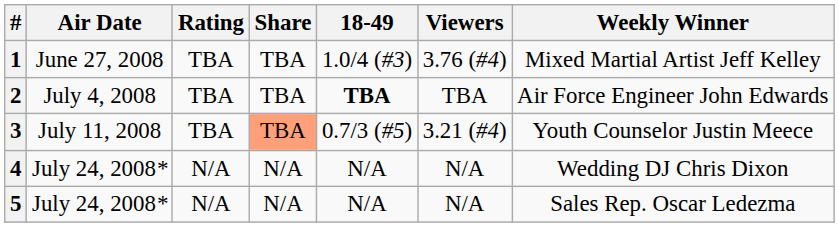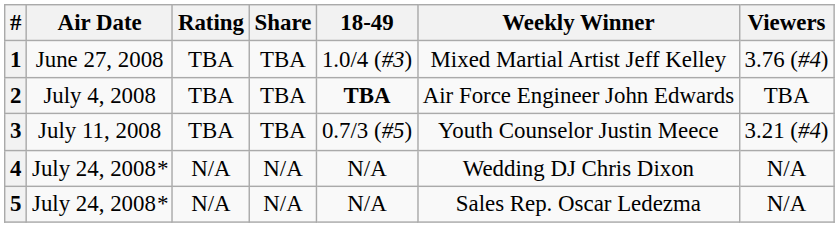columns swapped: Viewers <-> Weekly Winner
3 | Share: lightsalmon background -> no background
